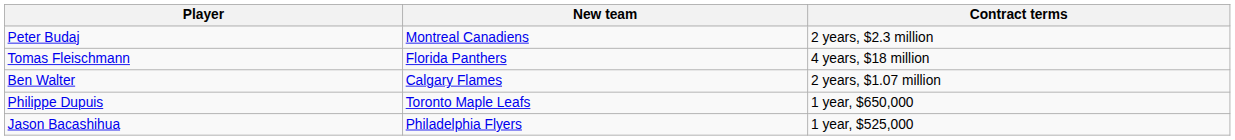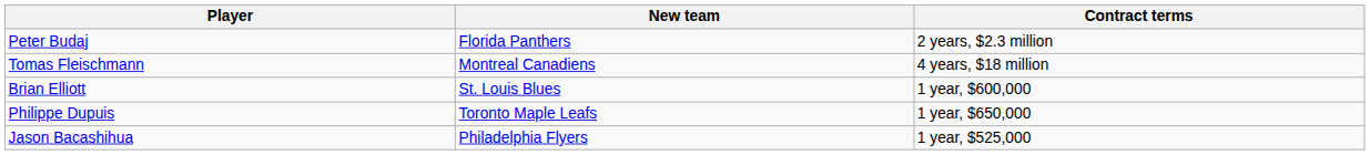Peter Budaj | New team: Montreal Canadiens -> Florida Panthers
Tomas Fleischmann | New team: Florida Panthers -> Montreal Canadiens
+ row: Brian Elliott | St. Louis Blues | 1 year, $600,000
- row: Ben Walter | Calgary Flames | 2 years, $1.07 million
